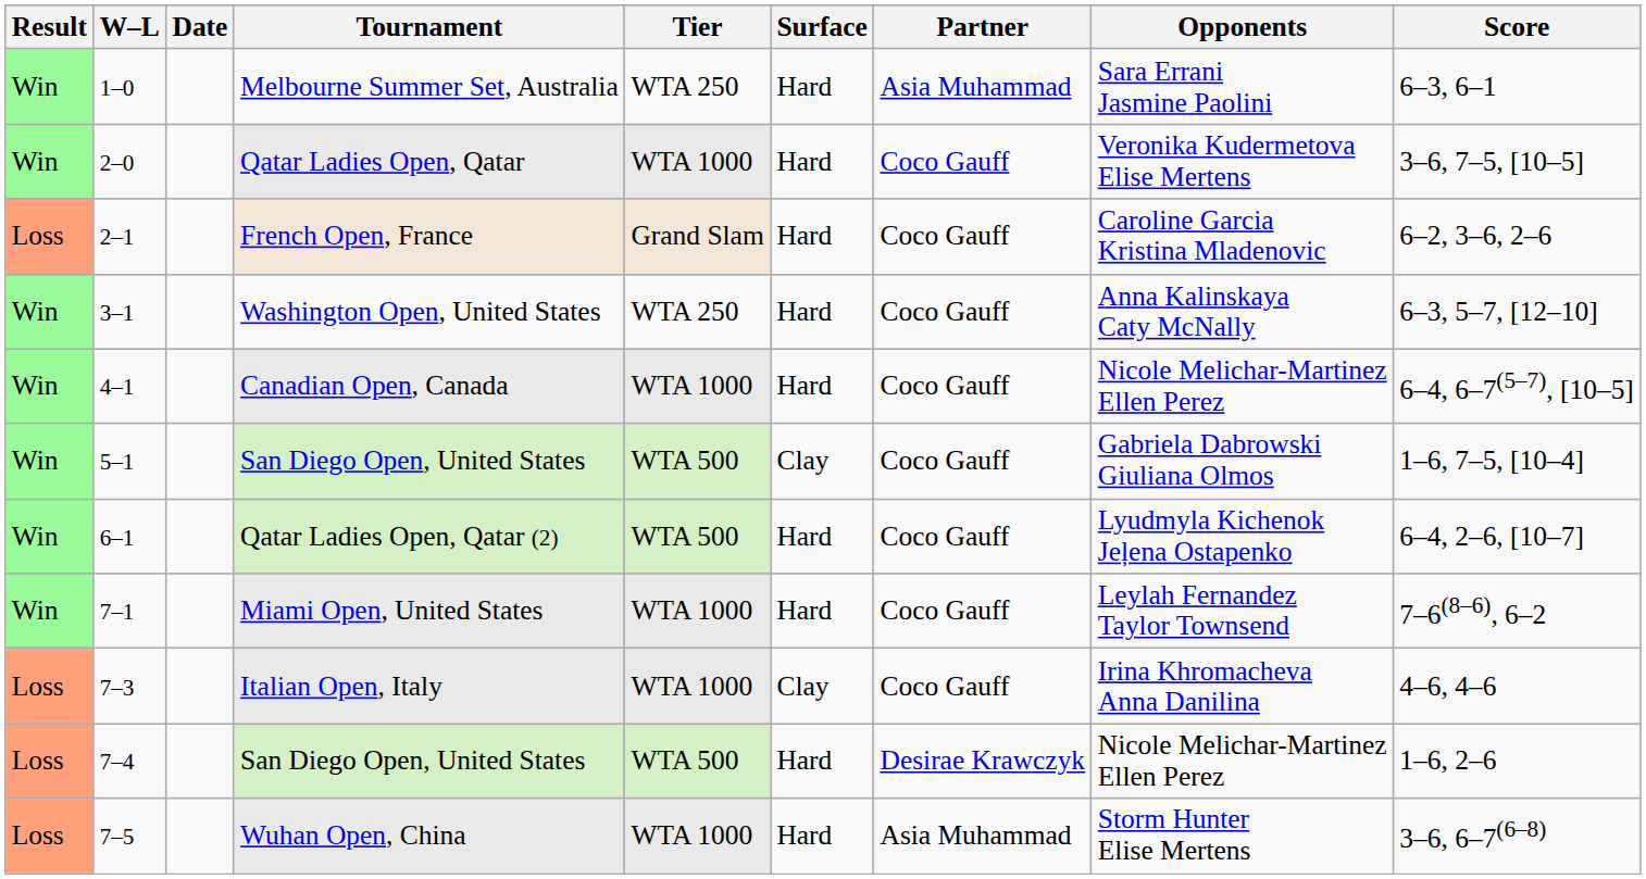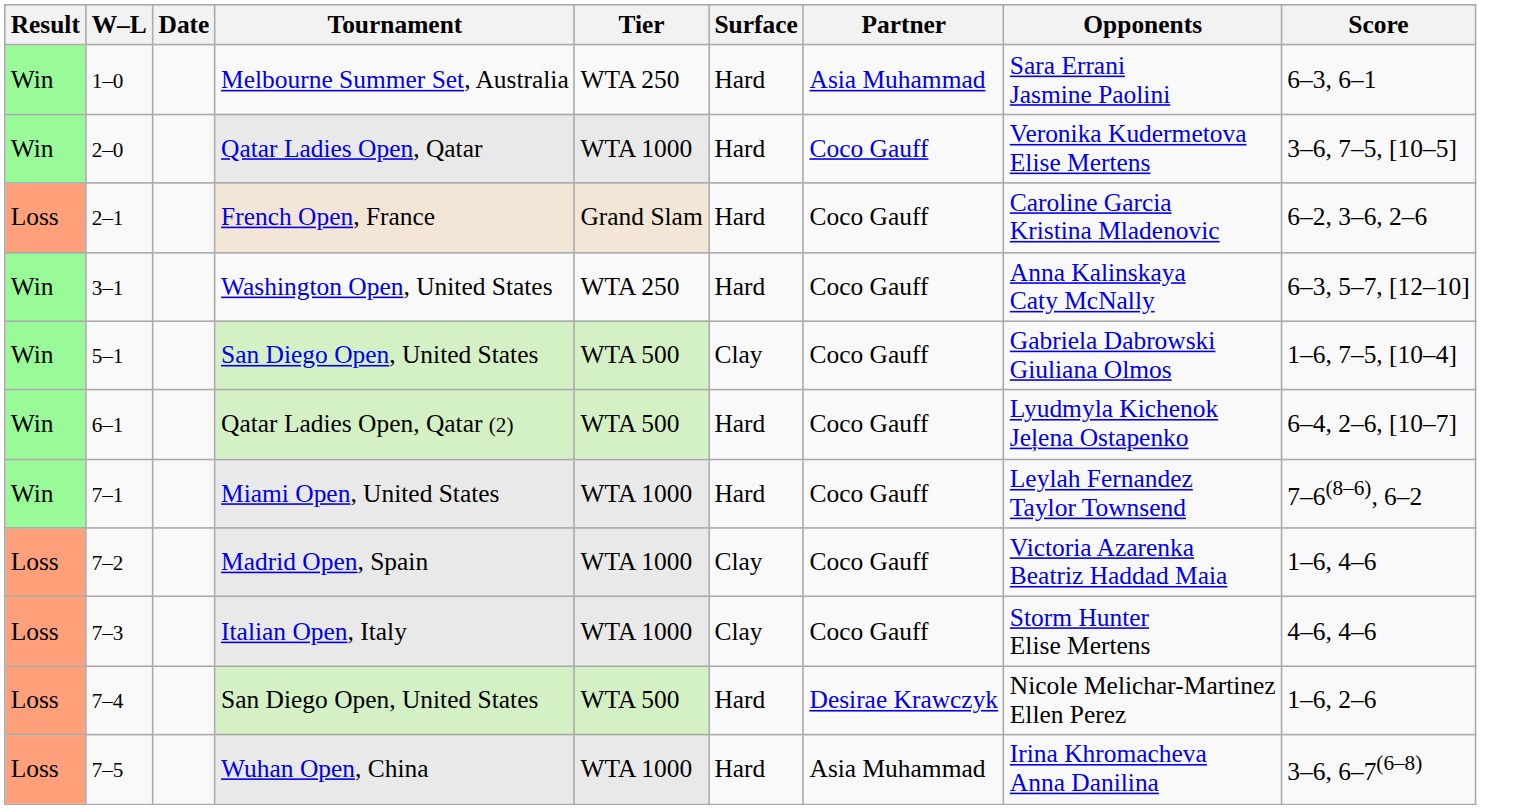- row: Win | 4–1 | Canadian Open, Canada | WTA 1000 | Hard | Coco Gauff | Nicole Melichar-Martinez Ellen Perez | 6–4, 6–7(5–7), [10–5]
+ row: Loss | 7–2 | Madrid Open, Spain | WTA 1000 | Clay | Coco Gauff | Victoria Azarenka Beatriz Haddad Maia | 1–6, 4–6
Italian Open, Italy | Opponents: Irina Khromacheva Anna Danilina -> Storm Hunter Elise Mertens
Wuhan Open, China | Opponents: Storm Hunter Elise Mertens -> Irina Khromacheva Anna Danilina
